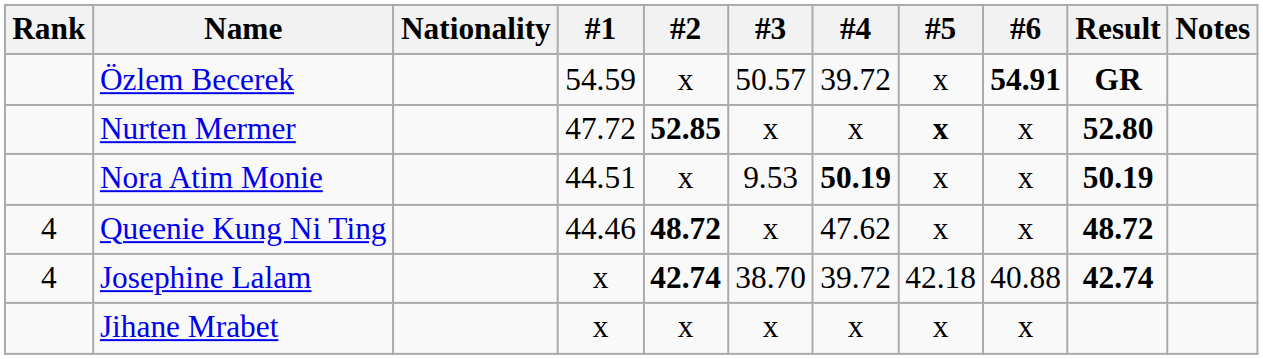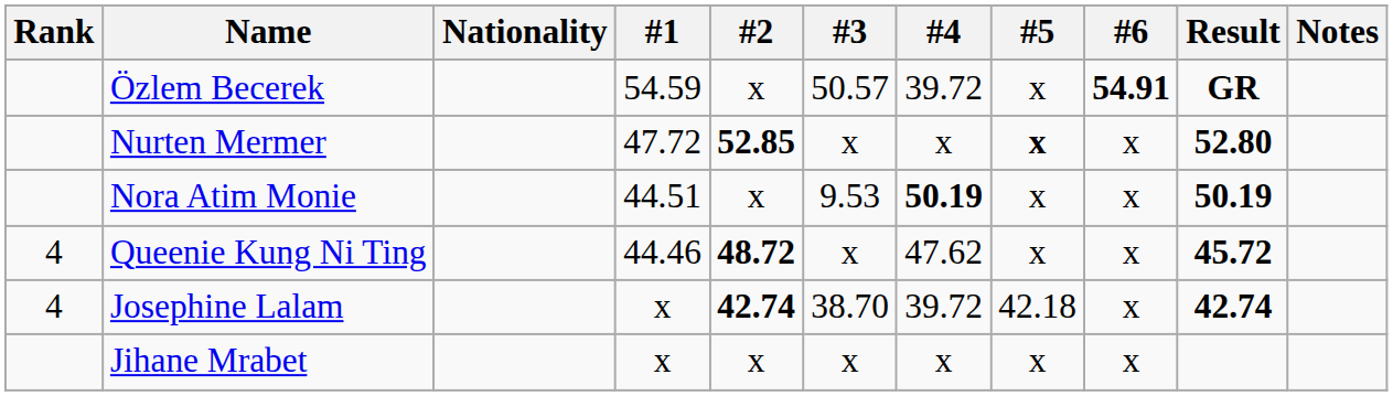Queenie Kung Ni Ting | Result: 48.72 -> 45.72
Josephine Lalam | #6: 40.88 -> x
